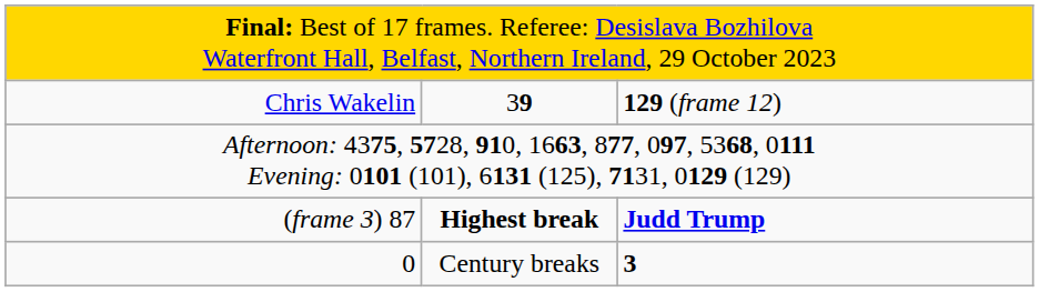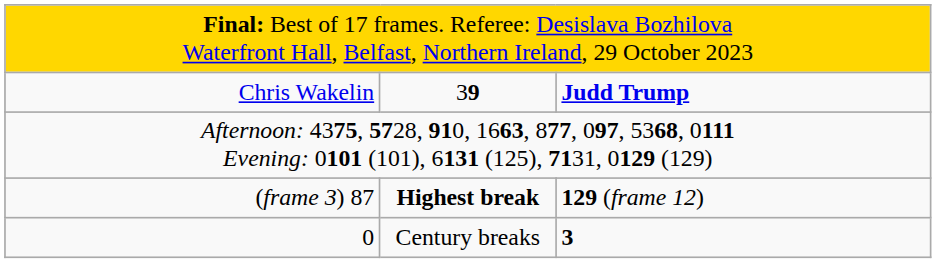Chris Wakelin | column 3: 129 (frame 12) -> Judd Trump
(frame 3) 87 | column 3: Judd Trump -> 129 (frame 12)
